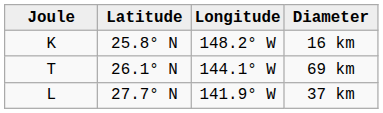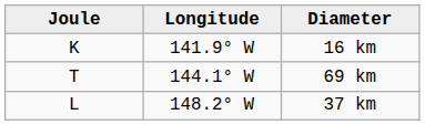- column: Latitude | 25.8° N | 26.1° N | 27.7° N
16 km | Longitude: 148.2° W -> 141.9° W
37 km | Longitude: 141.9° W -> 148.2° W
